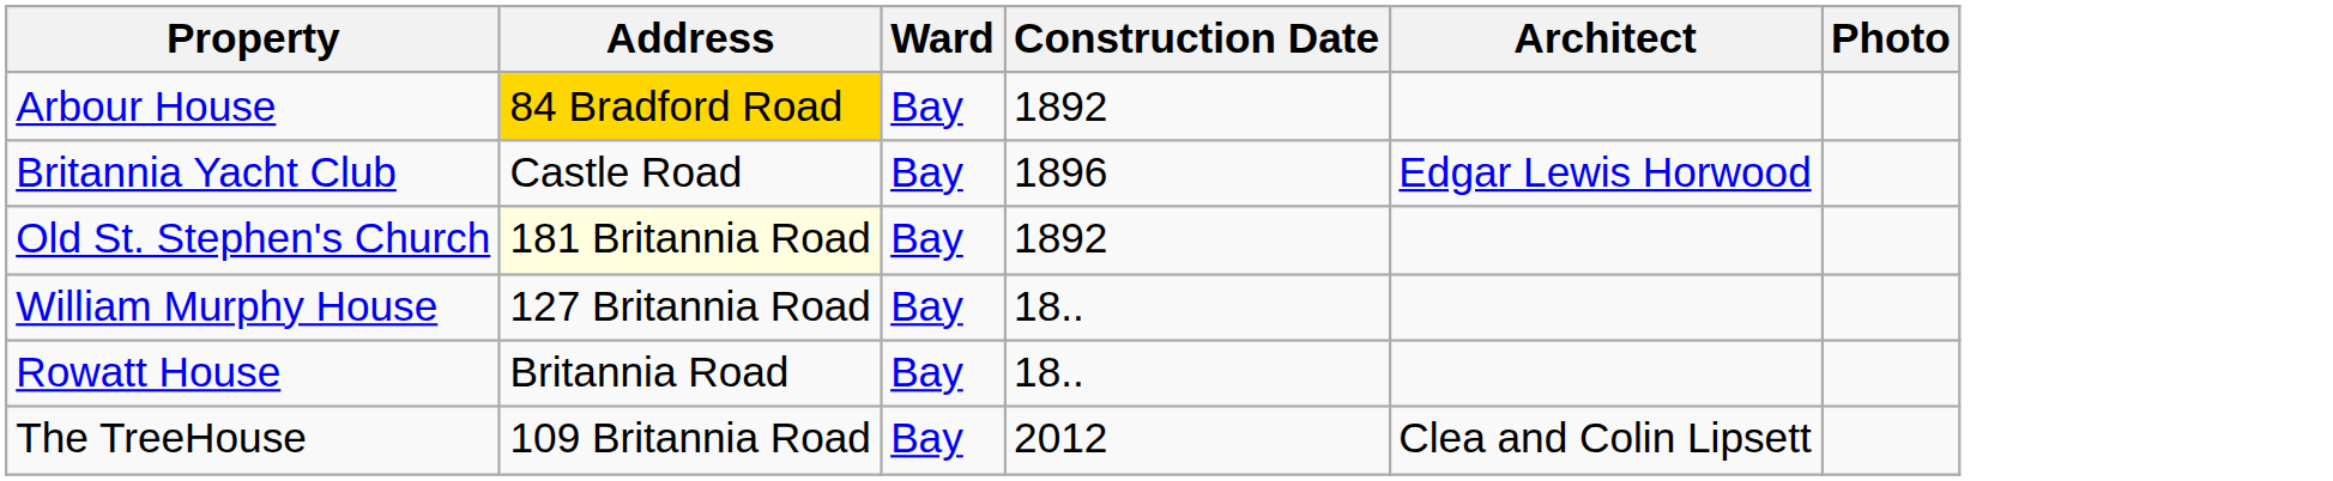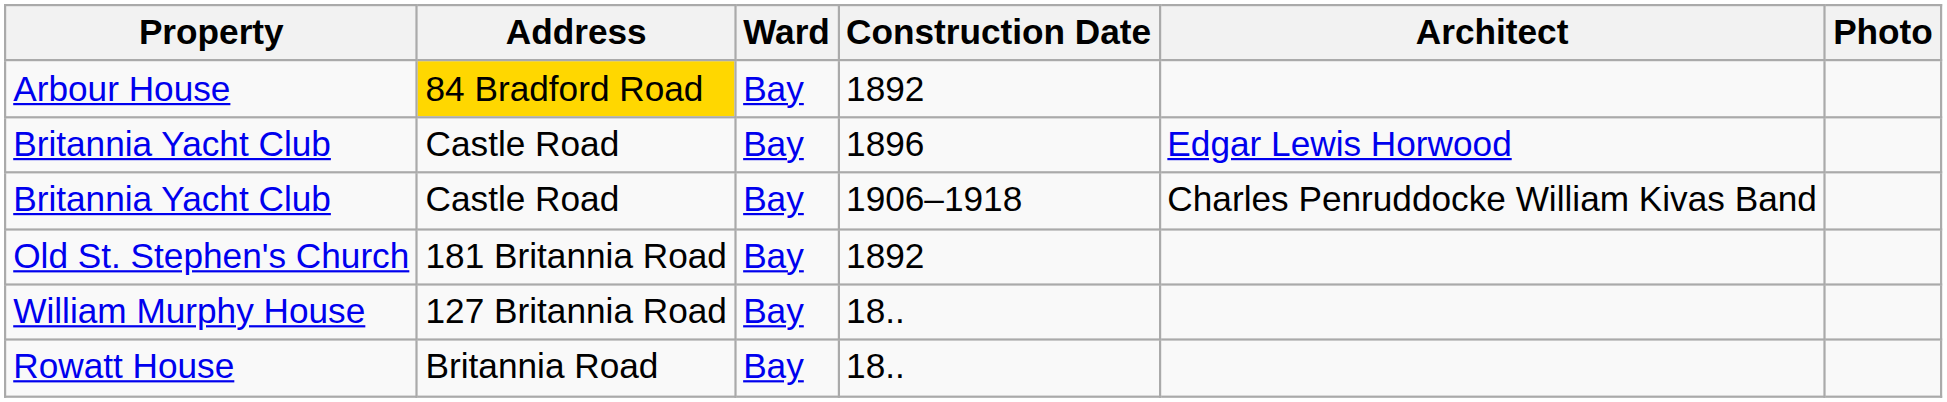+ row: Britannia Yacht Club | Castle Road | Bay | 1906–1918 | Charles Penruddocke William Kivas Band
Old St. Stephen's Church | Address: lightyellow background -> no background
- row: The TreeHouse | 109 Britannia Road | Bay | 2012 | Clea and Colin Lipsett
